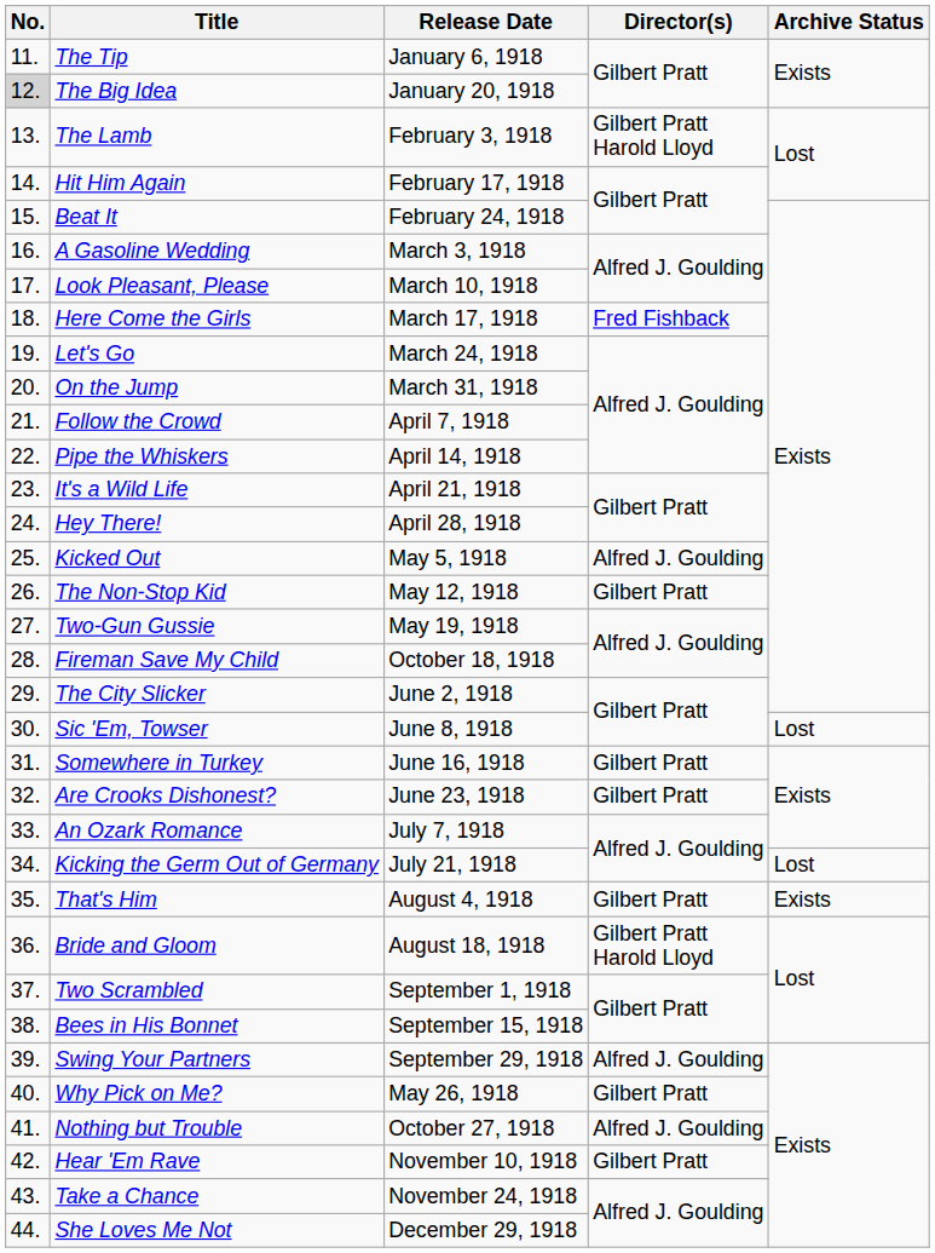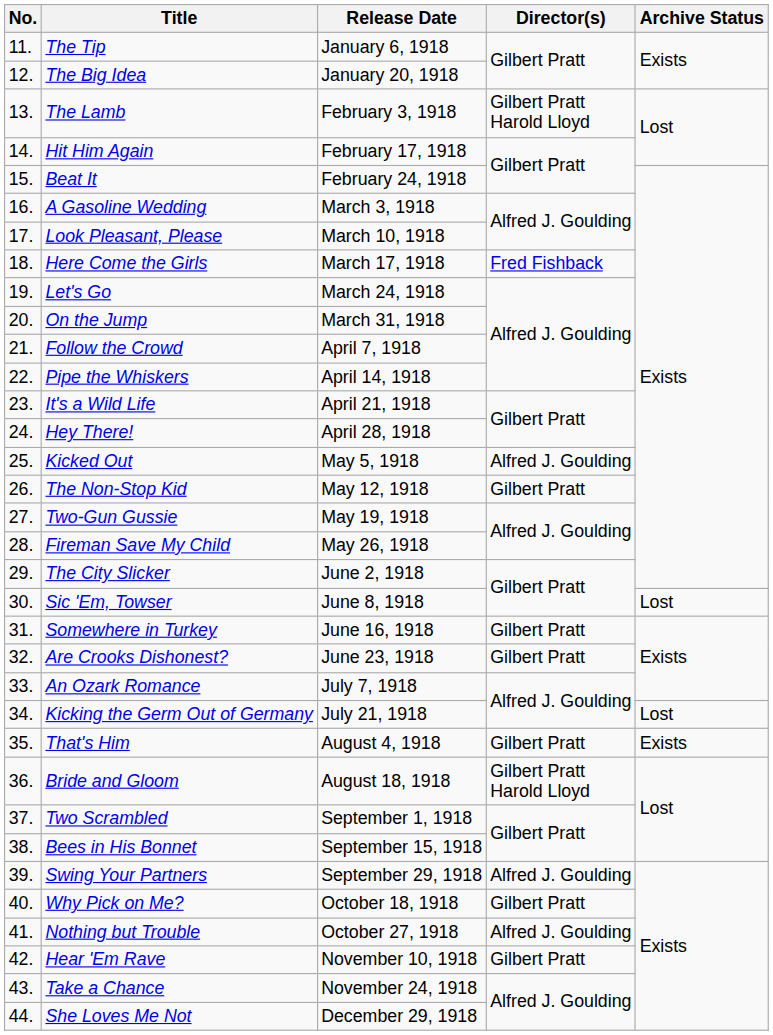The Big Idea | No.: lightgrey background -> no background
Fireman Save My Child | Release Date: October 18, 1918 -> May 26, 1918
Why Pick on Me? | Release Date: May 26, 1918 -> October 18, 1918
